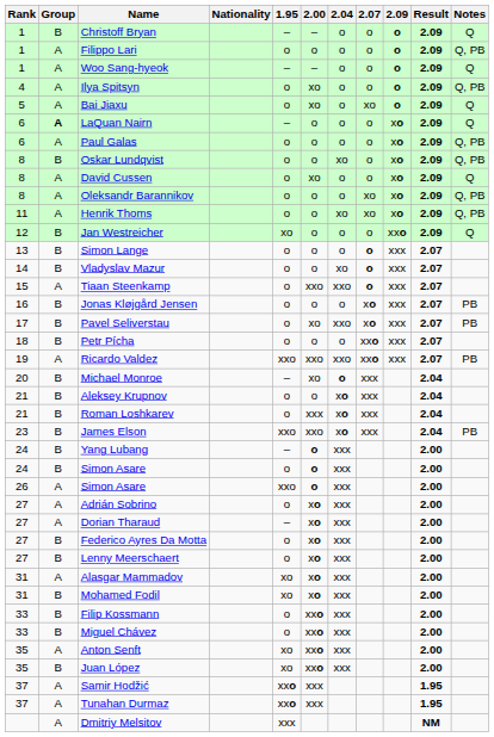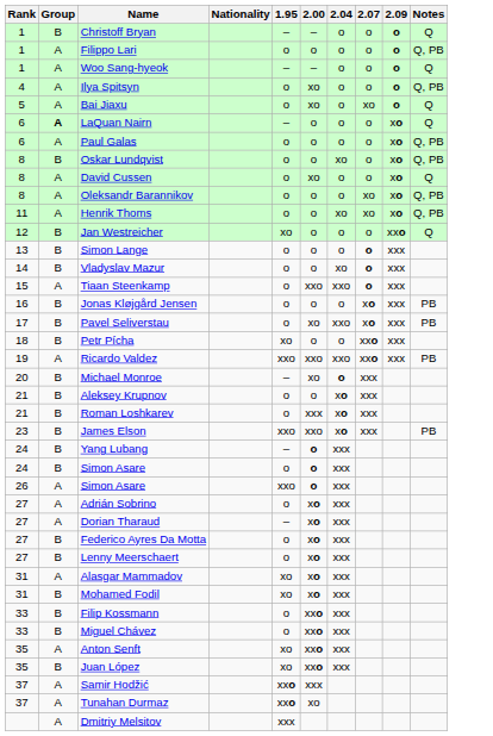- column: Result | 2.09 | 2.09 | 2.09 | 2.09 | 2.09 | 2.09 | 2.09 | 2.09 | 2.09 | 2.09 | 2.09 | 2.09 | 2.07 | 2.07 | 2.07 | 2.07 | 2.07 | 2.07 | 2.07 | 2.04 | 2.04 | 2.04 | 2.04 | 2.00 | 2.00 | 2.00 | 2.00 | 2.00 | 2.00 | 2.00 | 2.00 | 2.00 | 2.00 | 2.00 | 2.00 | 2.00 | 1.95 | 1.95 | NM
Petr Pícha | 1.95: o -> xo
Tunahan Durmaz | 2.00: xxx -> xo
